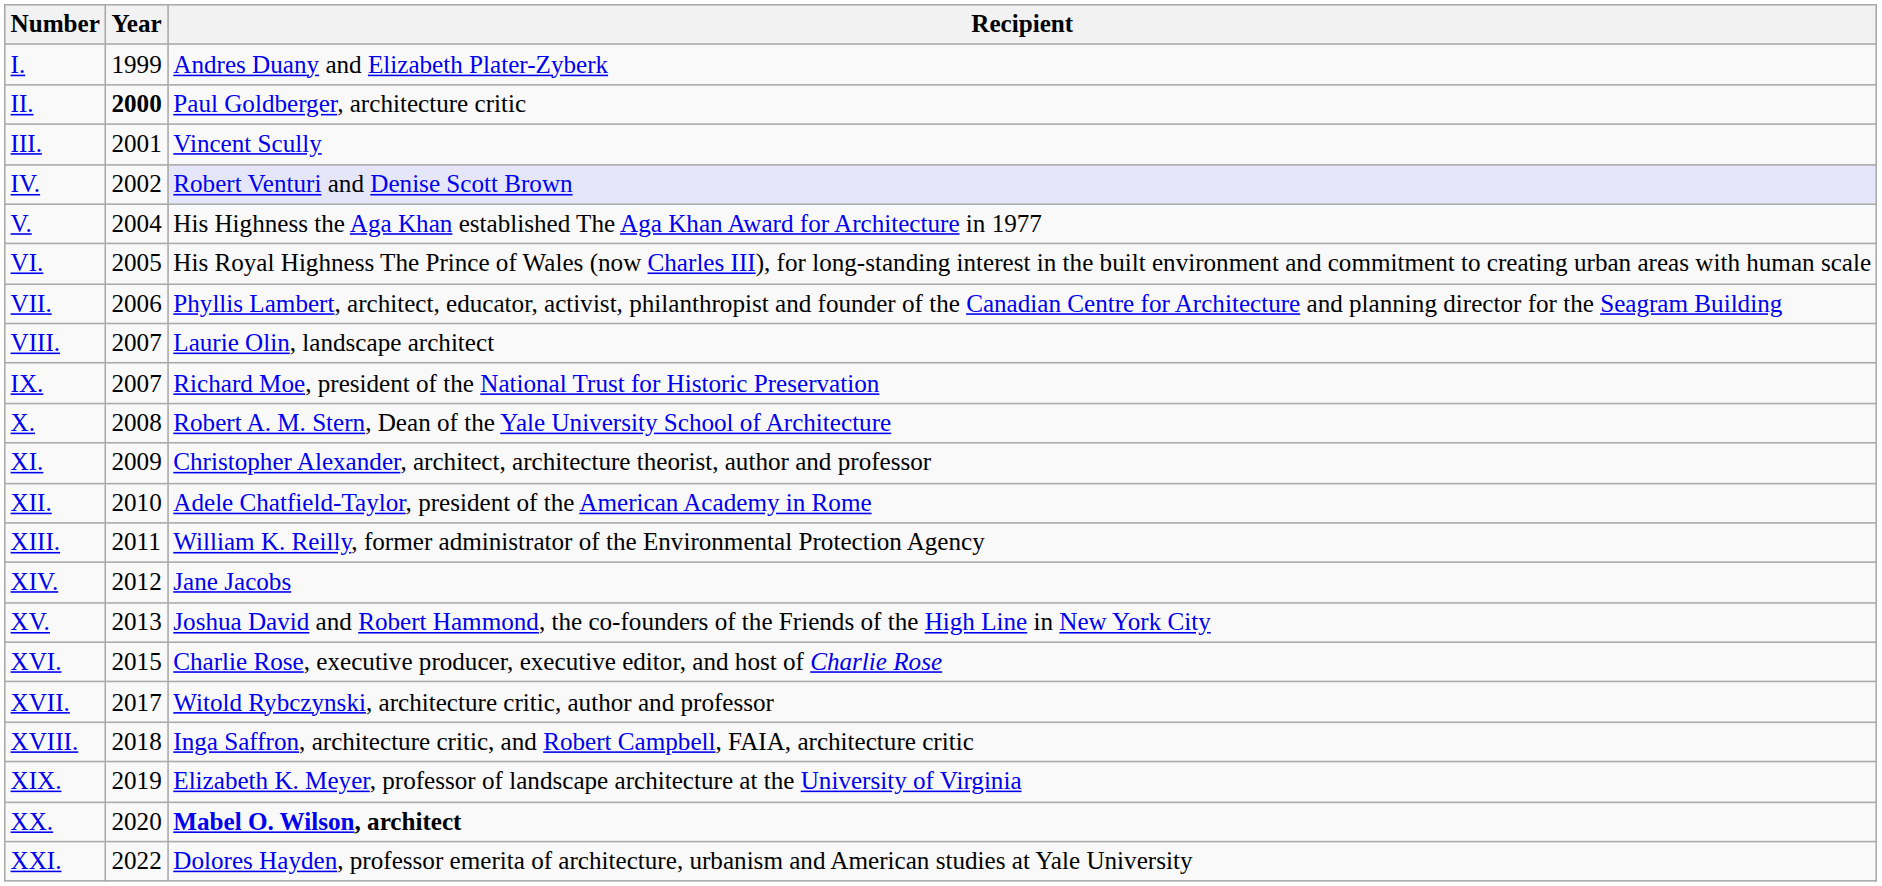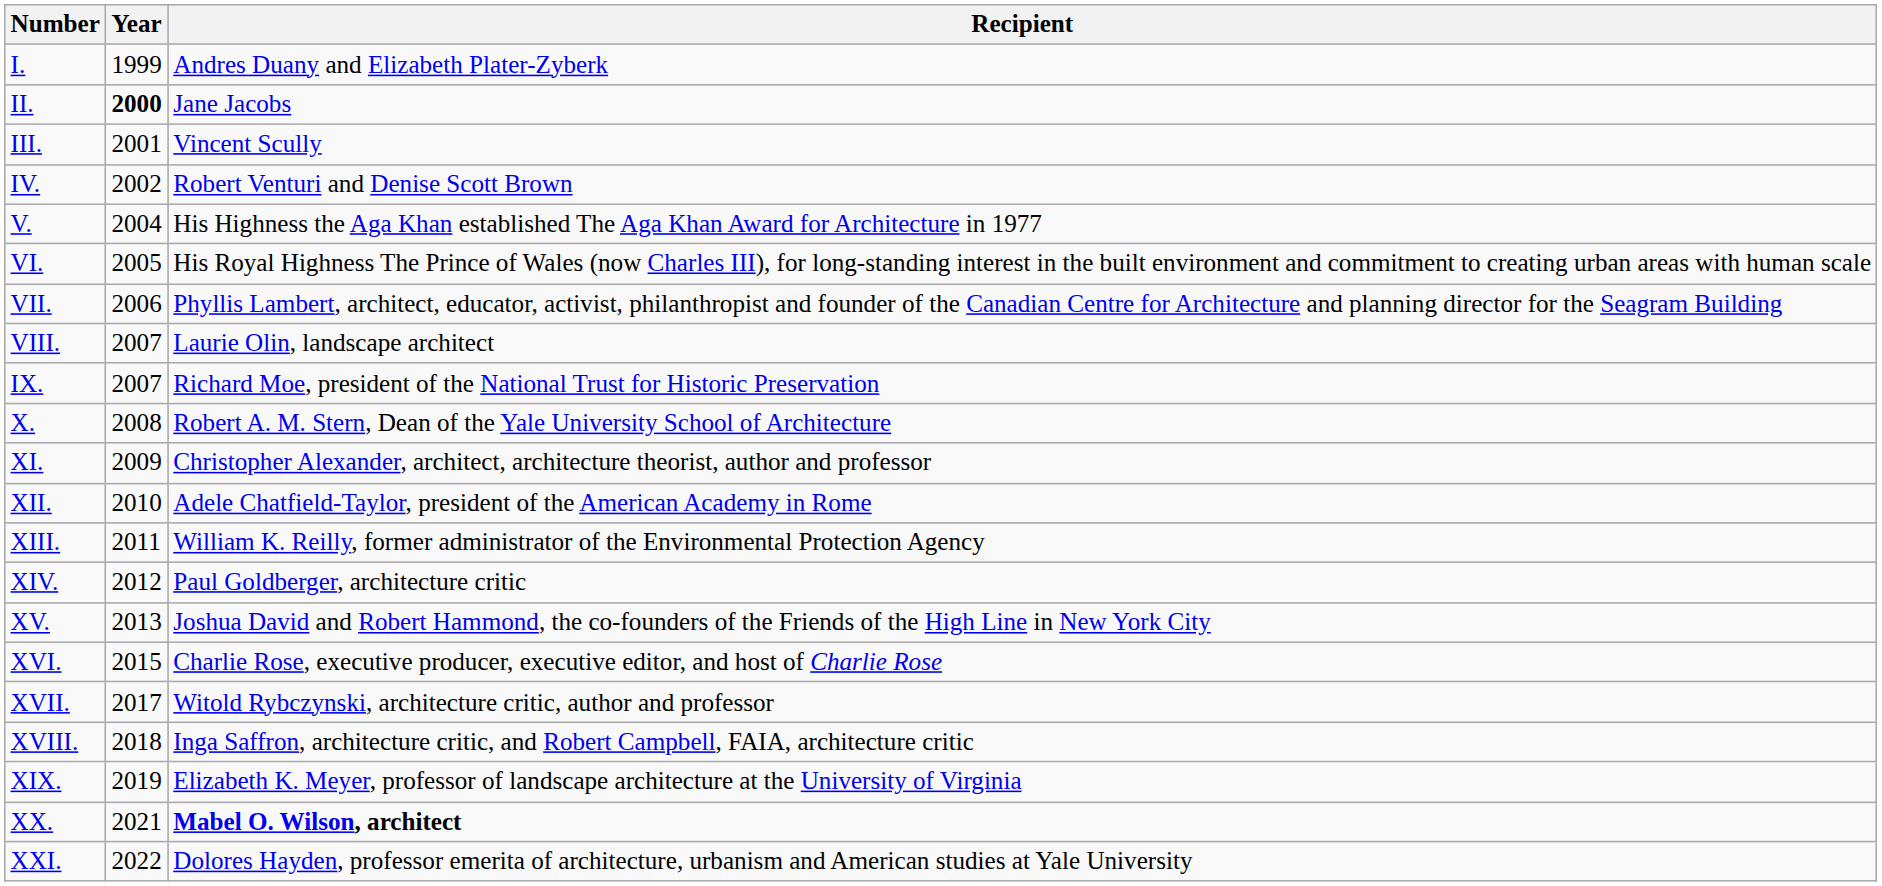II. | Recipient: Paul Goldberger, architecture critic -> Jane Jacobs
IV. | Recipient: lavender background -> no background
XIV. | Recipient: Jane Jacobs -> Paul Goldberger, architecture critic
XX. | Year: 2020 -> 2021
